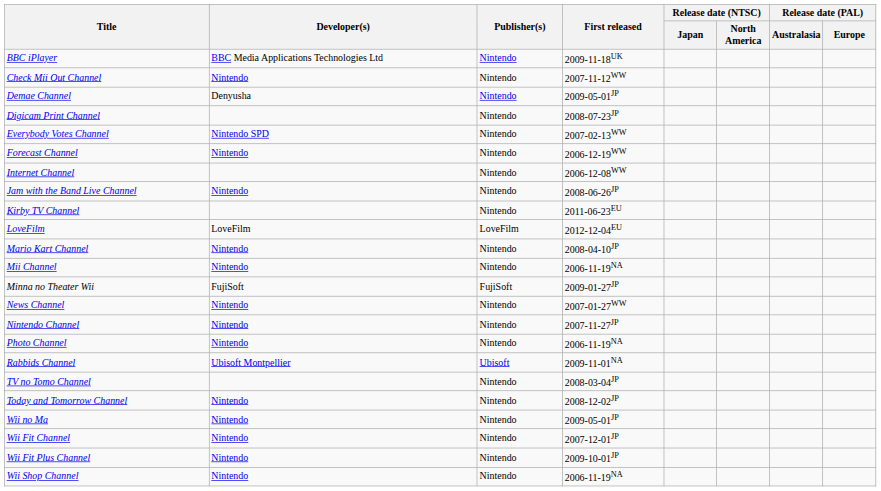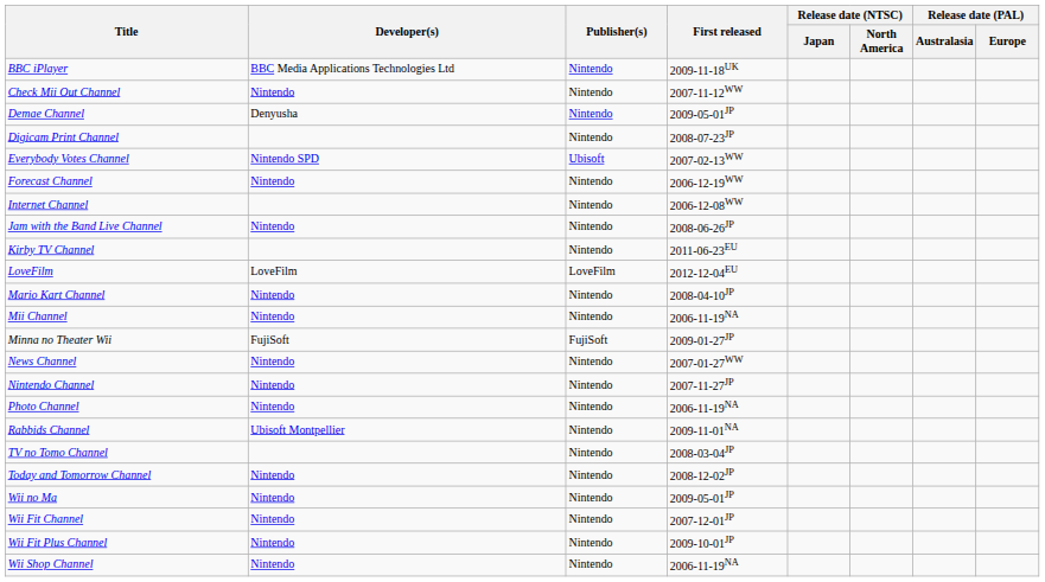Everybody Votes Channel | Publisher(s): Nintendo -> Ubisoft
Rabbids Channel | Publisher(s): Ubisoft -> Nintendo
